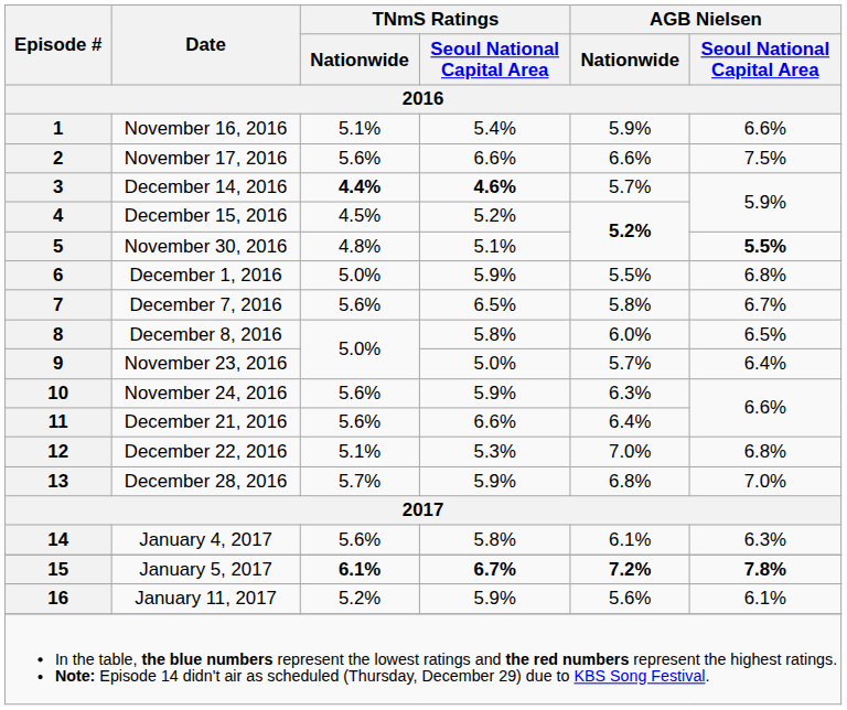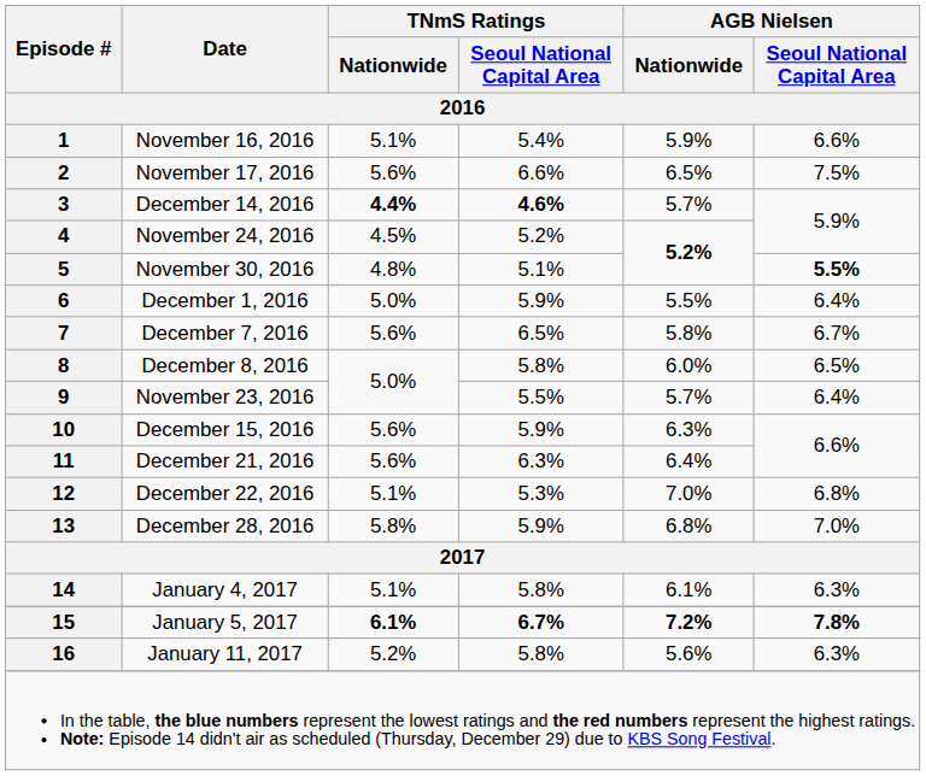2 | AGB Nielsen / Nationwide: 6.6% -> 6.5%
4 | Date: December 15, 2016 -> November 24, 2016
6 | AGB Nielsen / Seoul National Capital Area: 6.8% -> 6.4%
9 | TNmS Ratings / Seoul National Capital Area: 5.0% -> 5.5%
10 | Date: November 24, 2016 -> December 15, 2016
11 | TNmS Ratings / Seoul National Capital Area: 6.6% -> 6.3%
13 | TNmS Ratings / Nationwide: 5.7% -> 5.8%
14 | TNmS Ratings / Nationwide: 5.6% -> 5.1%
16 | TNmS Ratings / Seoul National Capital Area: 5.9% -> 5.8%
16 | AGB Nielsen / Seoul National Capital Area: 6.1% -> 6.3%
